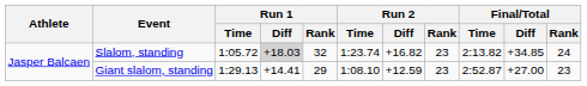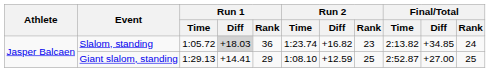Slalom, standing | Run 1 / Rank: 32 -> 36
Giant slalom, standing | Run 2 / Rank: 23 -> 25
Giant slalom, standing | Final/Total / Rank: 23 -> 25
